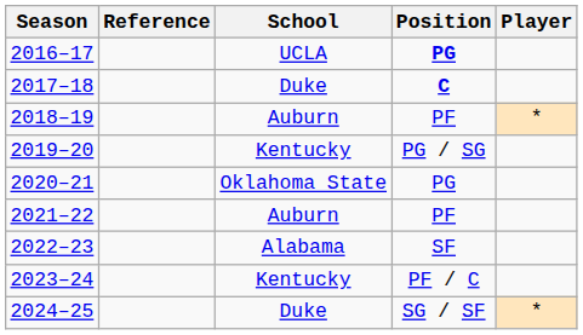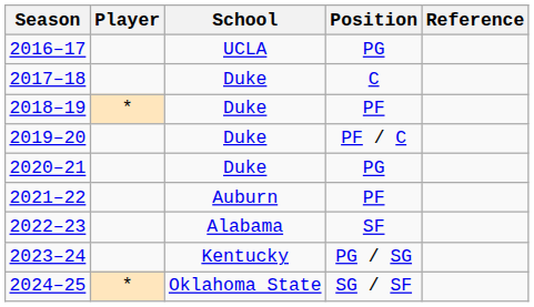columns swapped: Player <-> Reference
2016–17 | Position: bold -> normal
2017–18 | Position: bold -> normal
2018–19 | School: Auburn -> Duke
2019–20 | School: Kentucky -> Duke
2019–20 | Position: PG / SG -> PF / C
2020–21 | School: Oklahoma State -> Duke
2023–24 | Position: PF / C -> PG / SG
2024–25 | School: Duke -> Oklahoma State
